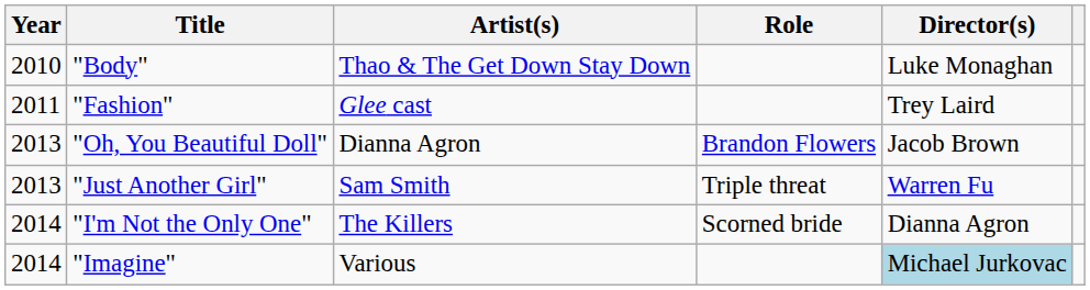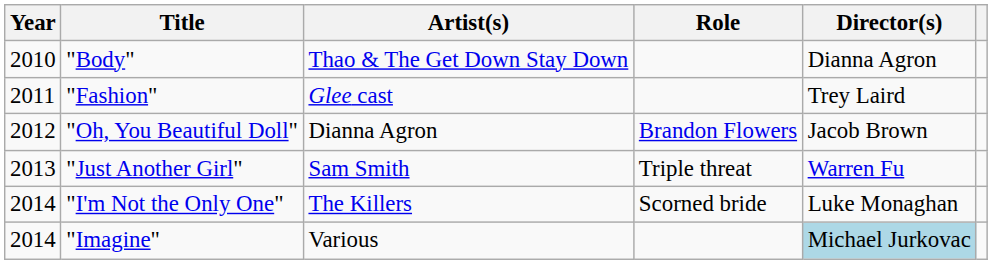"Body" | Director(s): Luke Monaghan -> Dianna Agron
"Oh, You Beautiful Doll" | Year: 2013 -> 2012
"I'm Not the Only One" | Director(s): Dianna Agron -> Luke Monaghan
